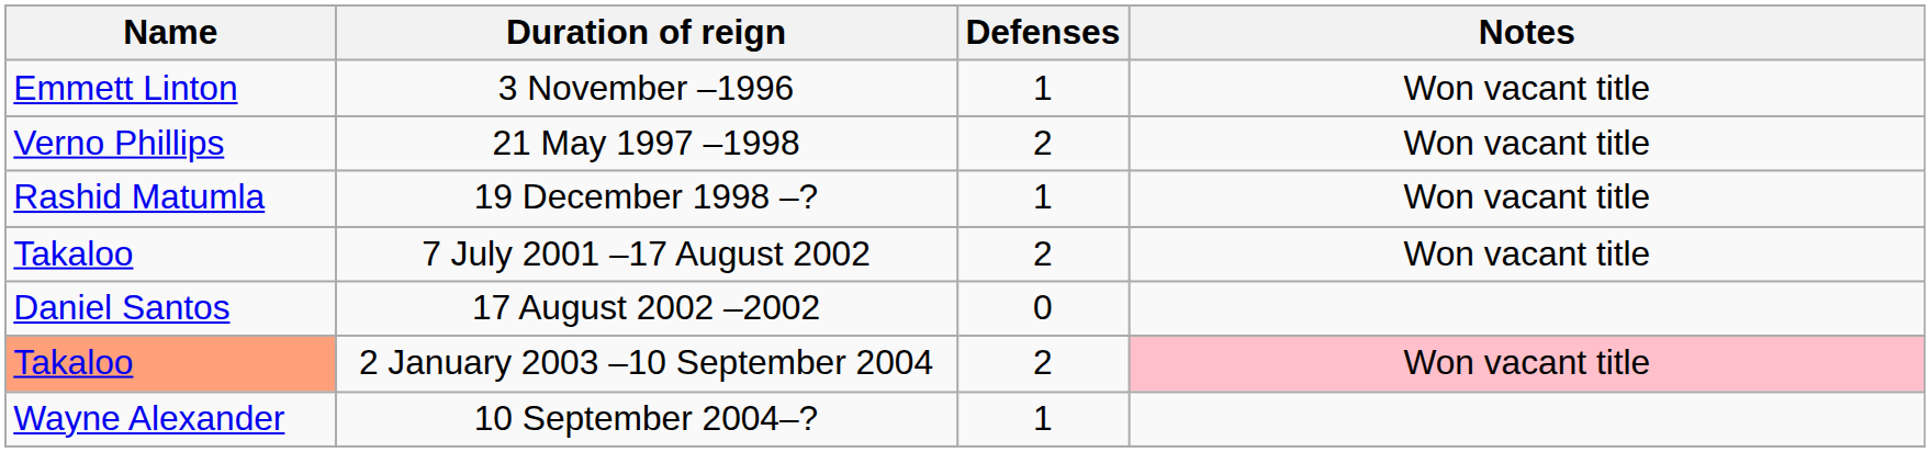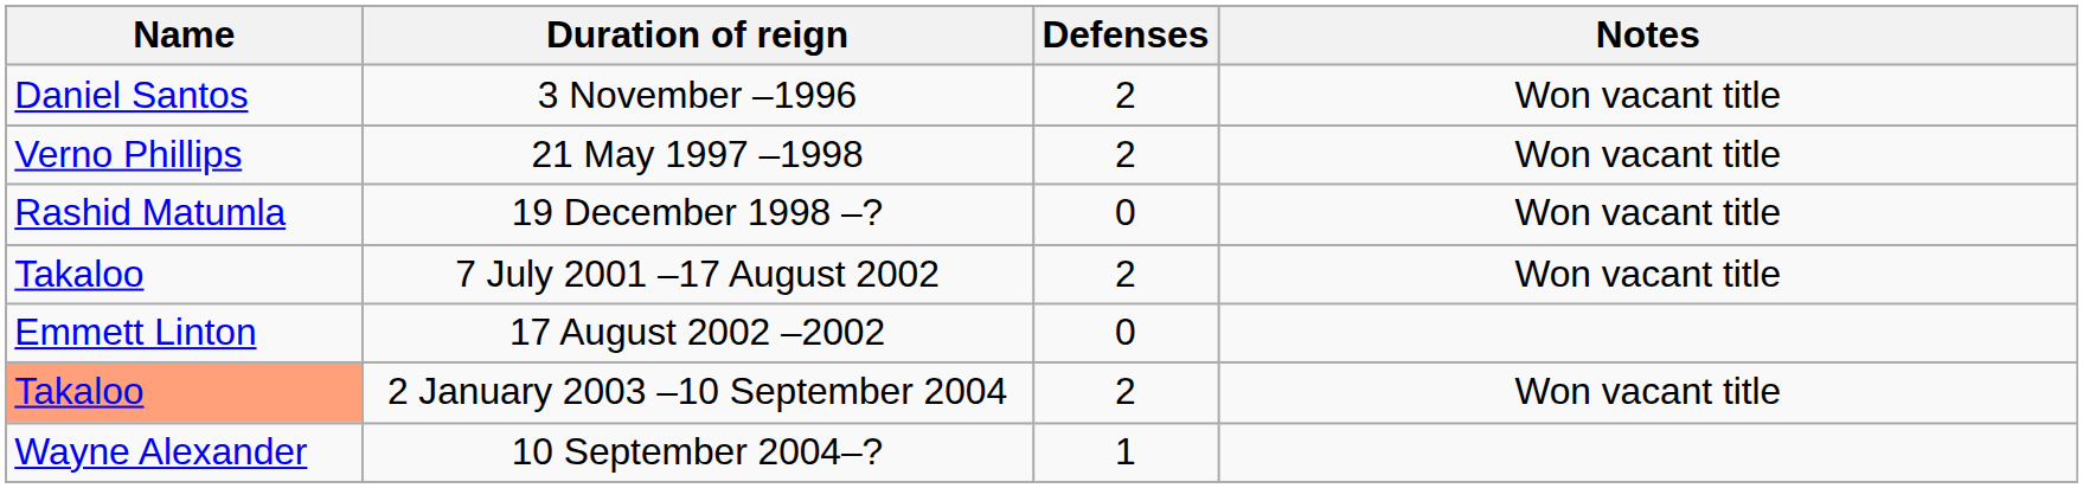3 November –1996 | Name: Emmett Linton -> Daniel Santos
3 November –1996 | Defenses: 1 -> 2
19 December 1998 –? | Defenses: 1 -> 0
17 August 2002 –2002 | Name: Daniel Santos -> Emmett Linton
2 January 2003 –10 September 2004 | Notes: pink background -> no background
